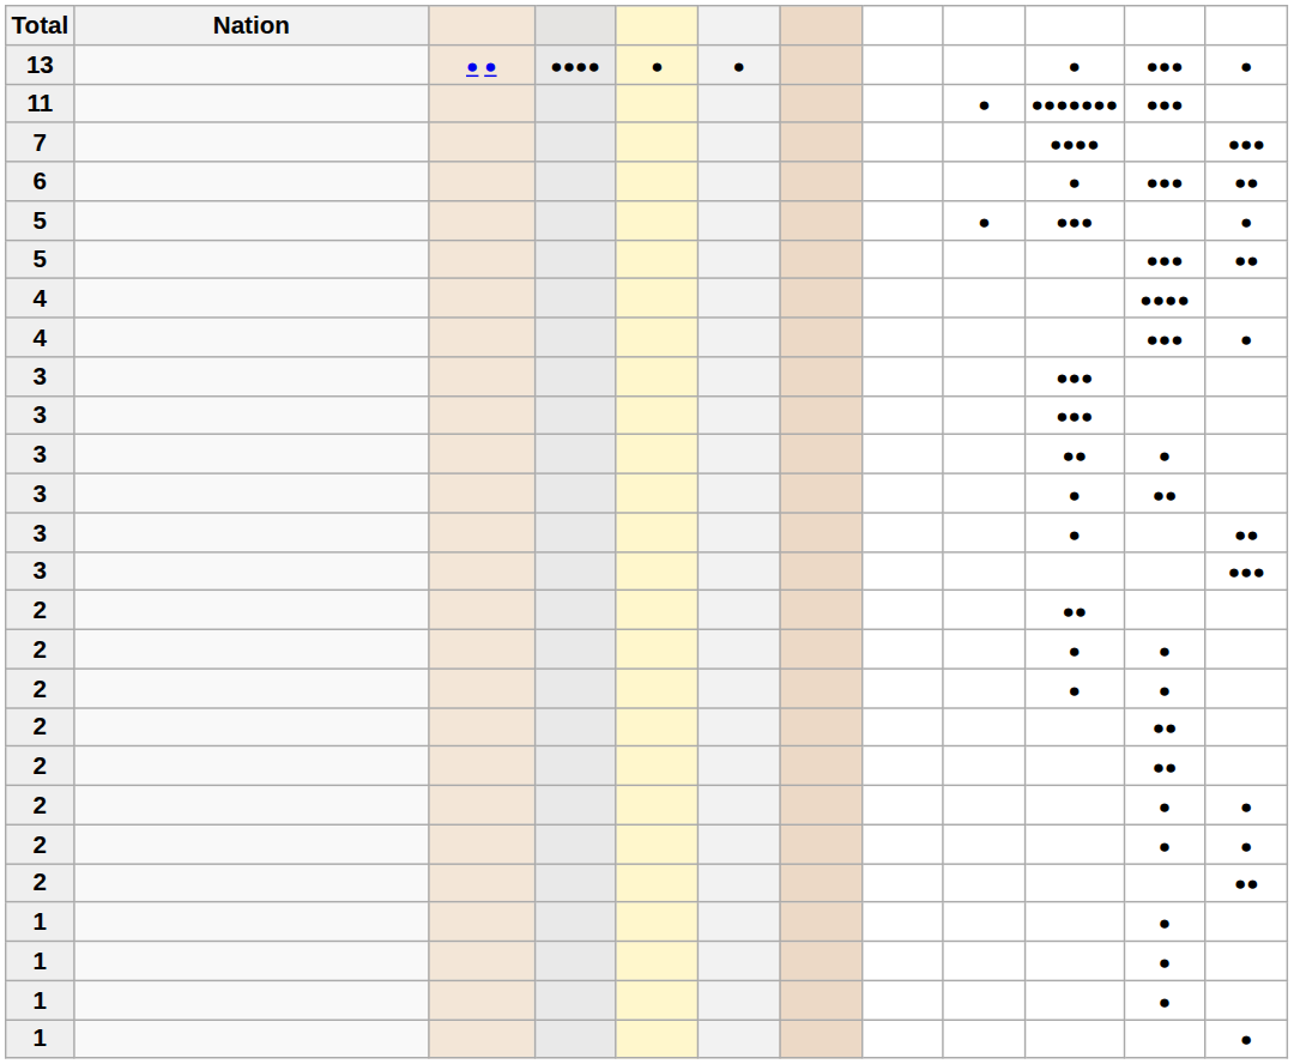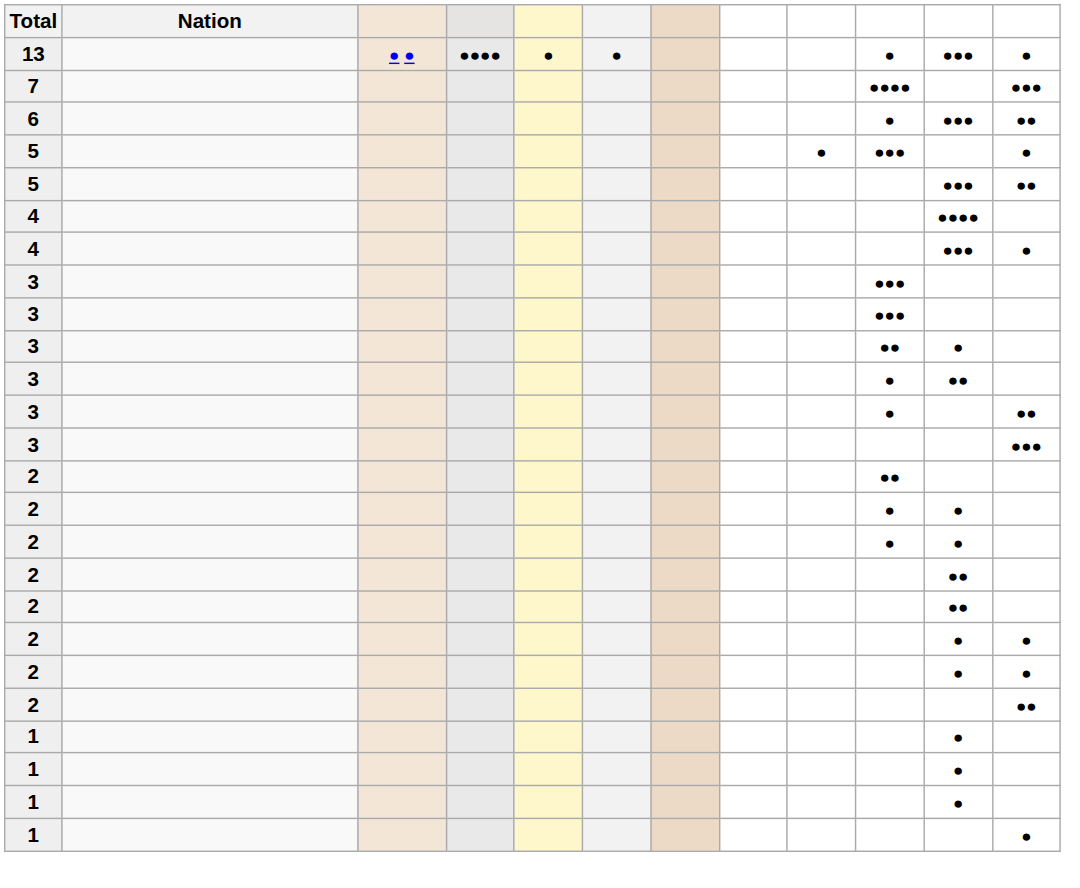- row: 11 | ● | ●●●●●●● | ●●●
